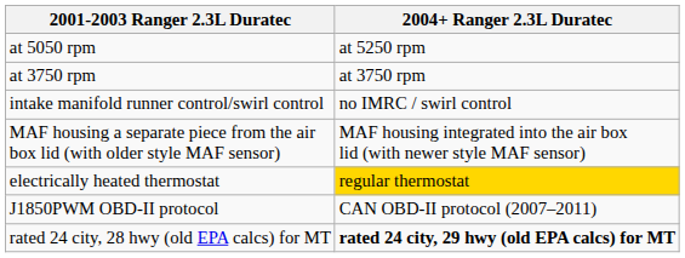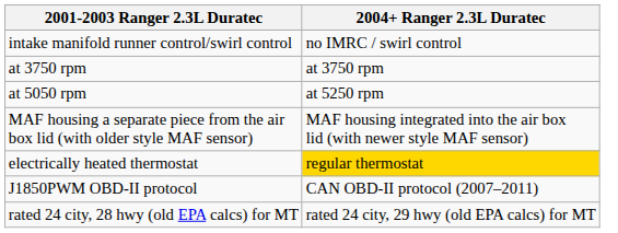rows swapped: at 5050 rpm <-> intake manifold runner control/swirl control
rated 24 city, 28 hwy (old EPA calcs) for MT | 2004+ Ranger 2.3L Duratec: bold -> normal
